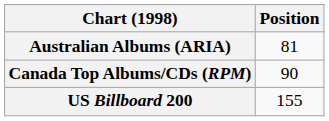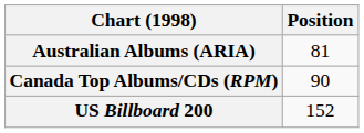US Billboard 200 | Position: 155 -> 152
